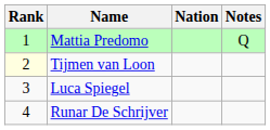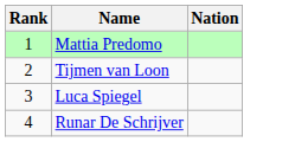- column: Notes | Q
Tijmen van Loon | Rank: lightyellow background -> no background
